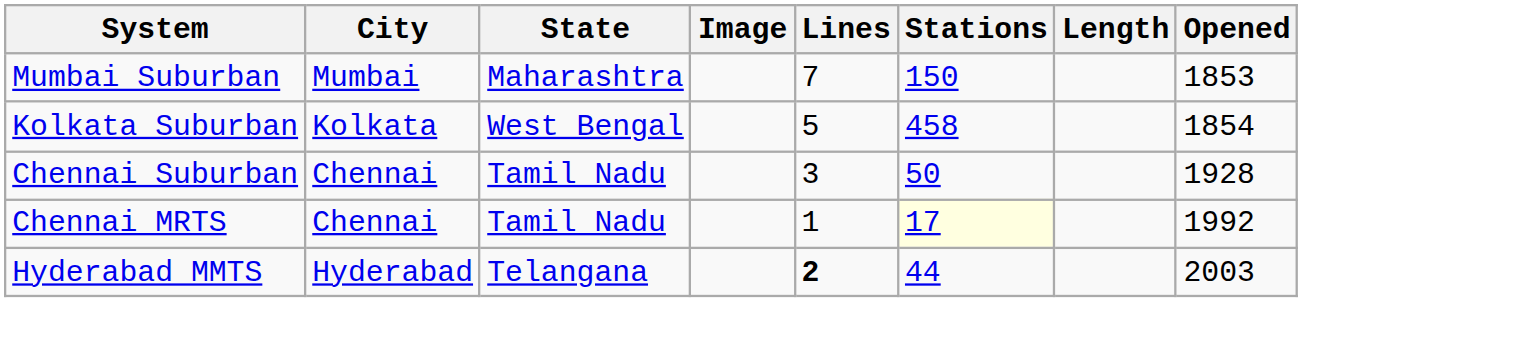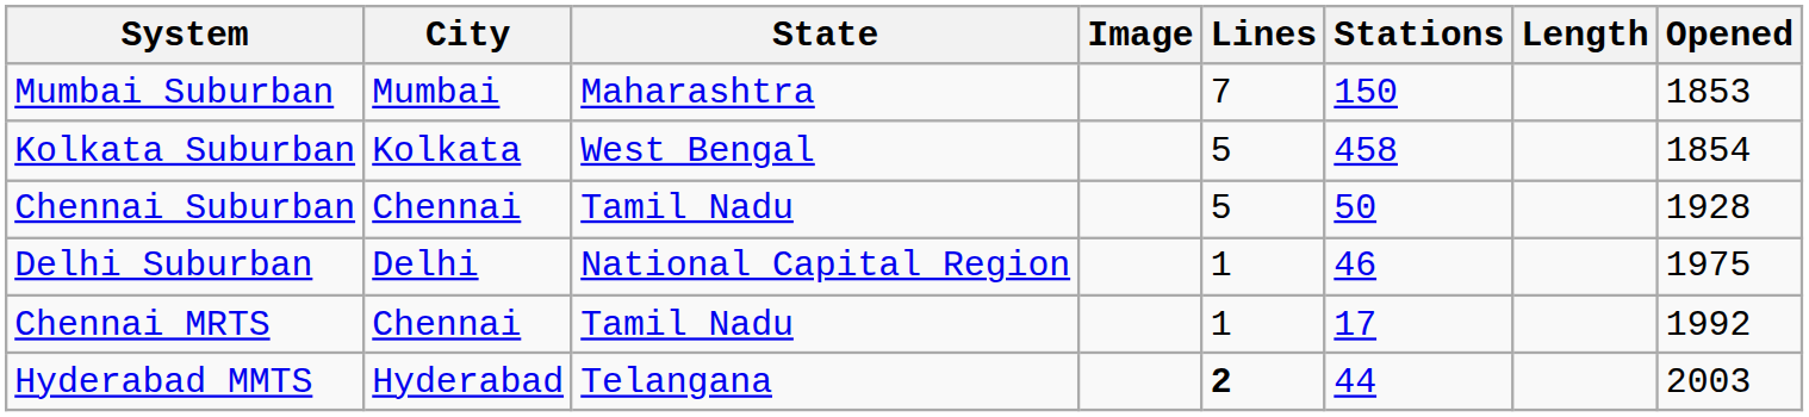Chennai Suburban | Lines: 3 -> 5
+ row: Delhi Suburban | Delhi | National Capital Region | 1 | 46 | 1975
Chennai MRTS | Stations: lightyellow background -> no background
